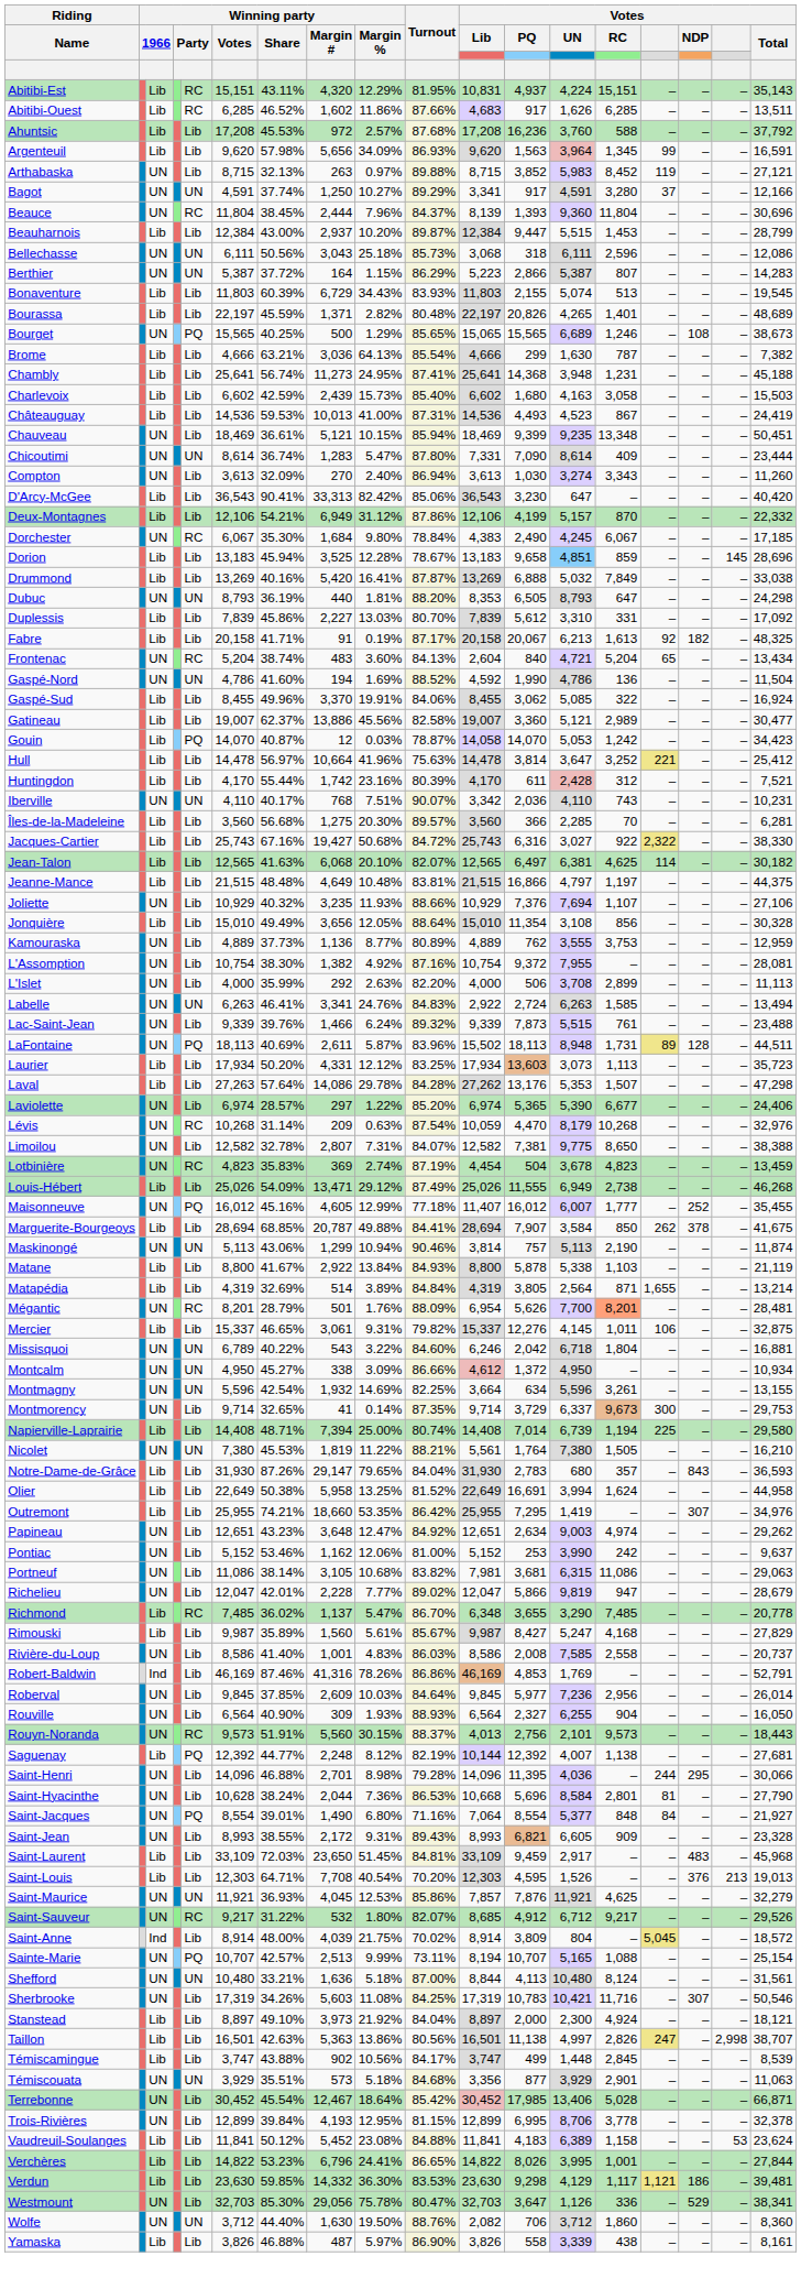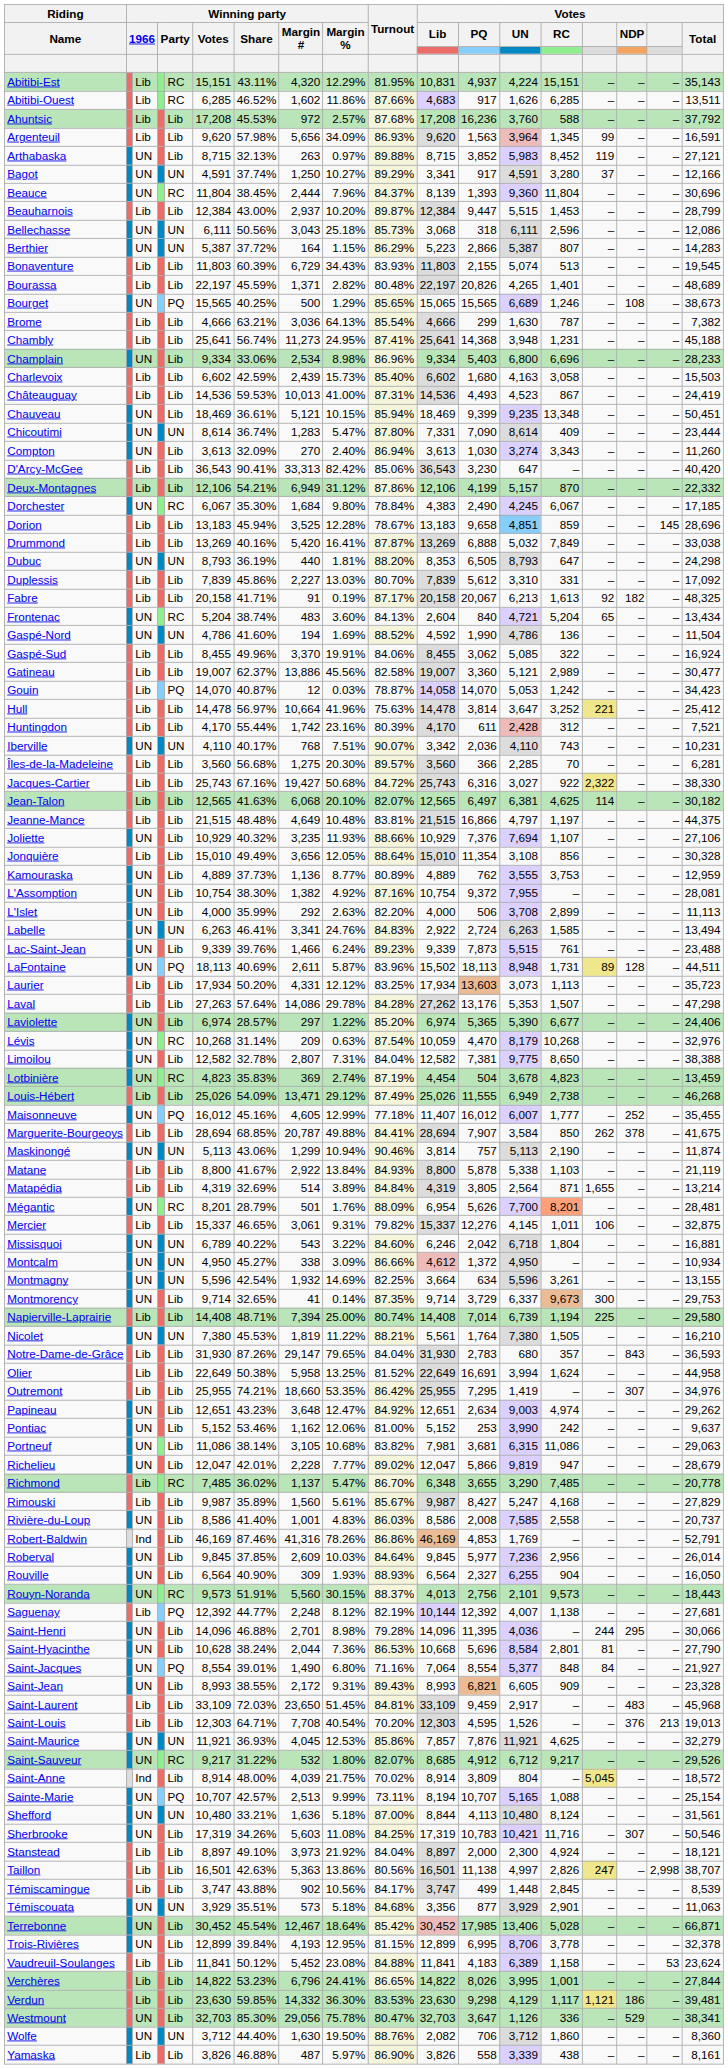+ row: Champlain | UN | Lib | 9,334 | 33.06% | 2,534 | 8.98% | 86.96% | 9,334 | 5,403 | 6,800 | 6,696 | – | – | – | 28,233
Lac-Saint-Jean | Turnout: 89.32% -> 89.23%
Limoilou | Turnout: 84.07% -> 84.04%
